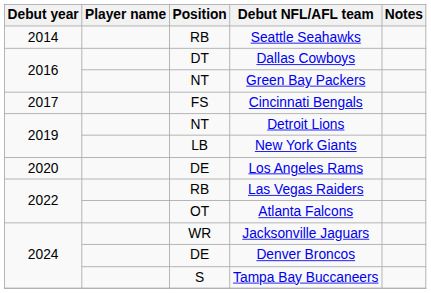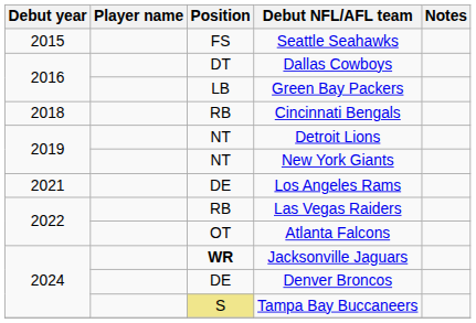Seattle Seahawks | Debut year: 2014 -> 2015
Seattle Seahawks | Position: RB -> FS
Green Bay Packers | Position: NT -> LB
Cincinnati Bengals | Debut year: 2017 -> 2018
Cincinnati Bengals | Position: FS -> RB
New York Giants | Position: LB -> NT
Los Angeles Rams | Debut year: 2020 -> 2021
Jacksonville Jaguars | Position: normal -> bold
Tampa Bay Buccaneers | Position: no background -> khaki background
